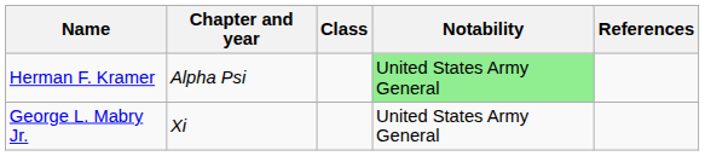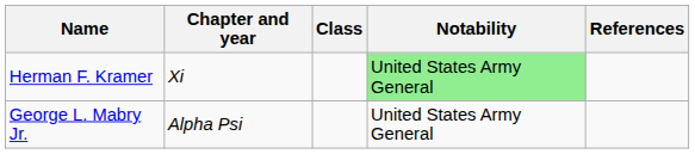Herman F. Kramer | Chapter and year: Alpha Psi -> Xi
George L. Mabry Jr. | Chapter and year: Xi -> Alpha Psi
